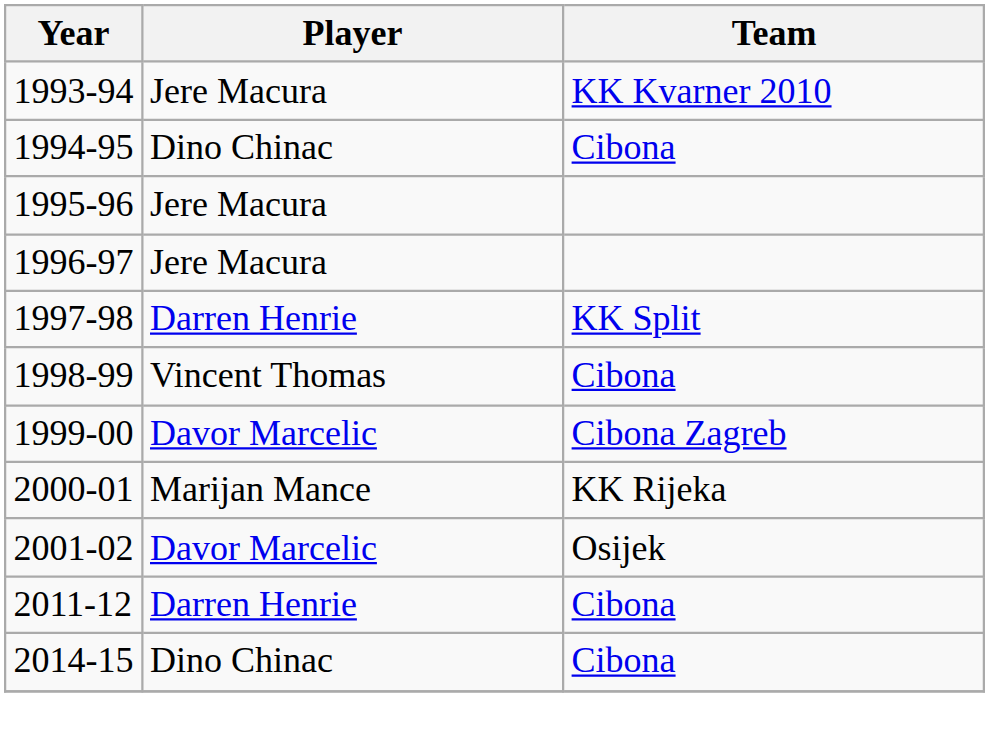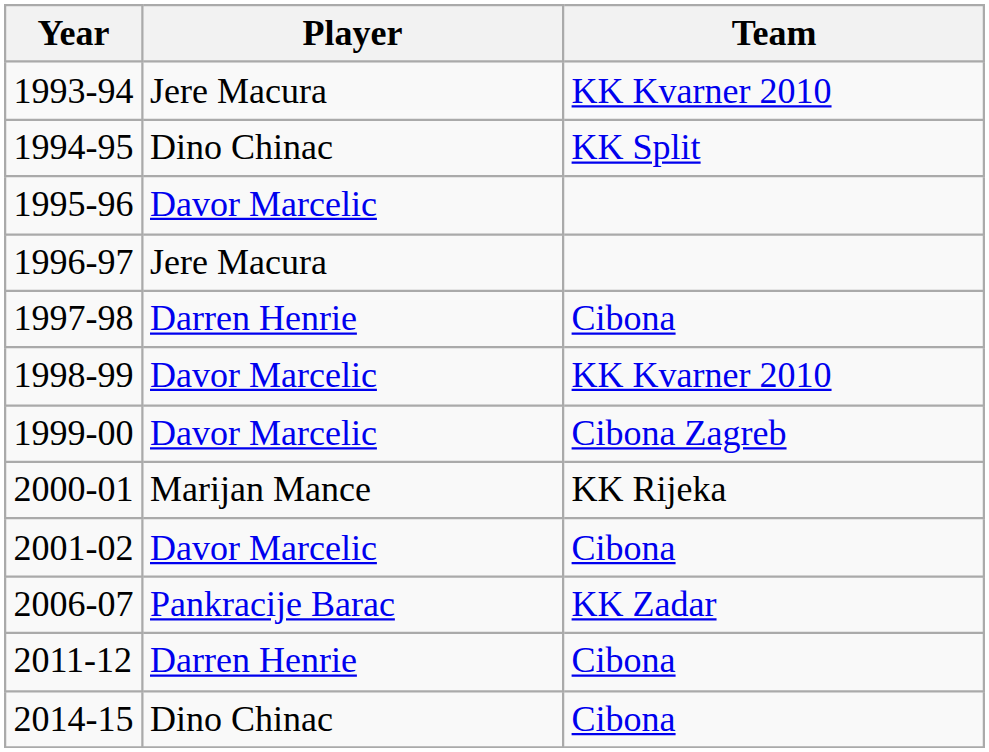1994-95 | Team: Cibona -> KK Split
1995-96 | Player: Jere Macura -> Davor Marcelic
1997-98 | Team: KK Split -> Cibona
1998-99 | Player: Vincent Thomas -> Davor Marcelic
1998-99 | Team: Cibona -> KK Kvarner 2010
2001-02 | Team: Osijek -> Cibona
+ row: 2006-07 | Pankracije Barac | KK Zadar
